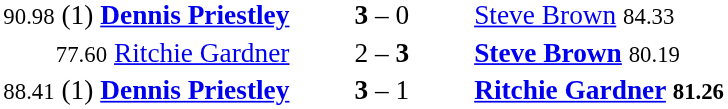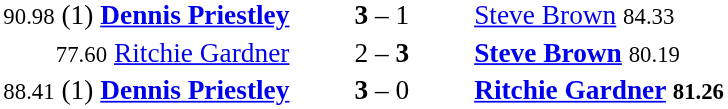90.98 (1) Dennis Priestley | column 2: 3 – 0 -> 3 – 1
88.41 (1) Dennis Priestley | column 2: 3 – 1 -> 3 – 0
